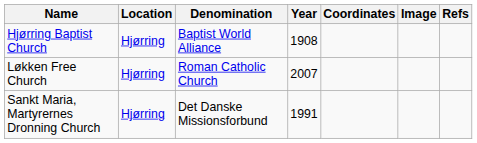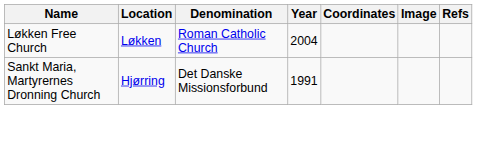- row: Hjørring Baptist Church | Hjørring | Baptist World Alliance | 1908
Løkken Free Church | Location: Hjørring -> Løkken
Løkken Free Church | Year: 2007 -> 2004
